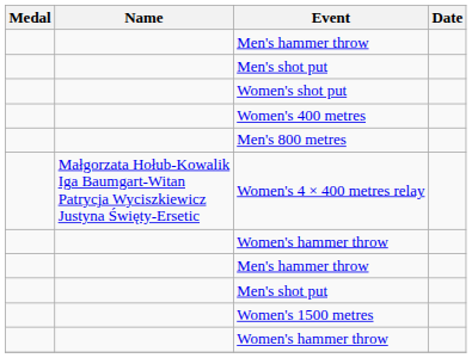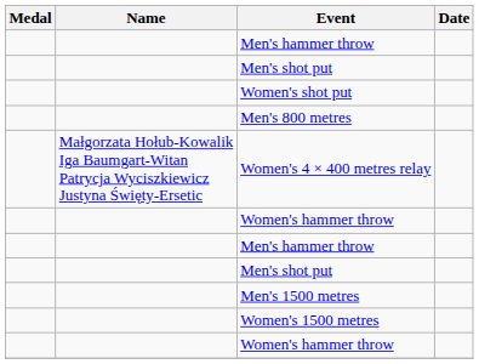- row: Women's 400 metres
+ row: Men's 1500 metres
